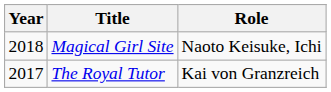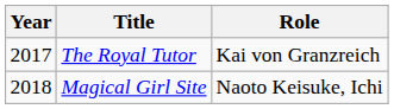rows swapped: The Royal Tutor <-> Magical Girl Site
